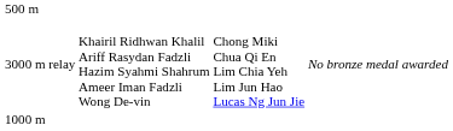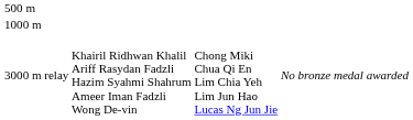rows swapped: 1000 m <-> 3000 m relay
